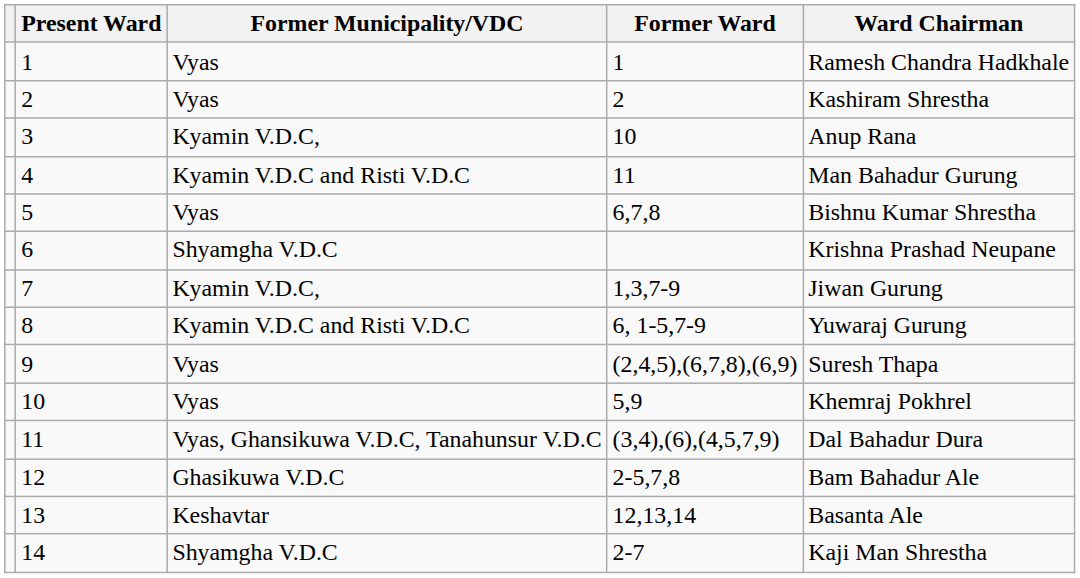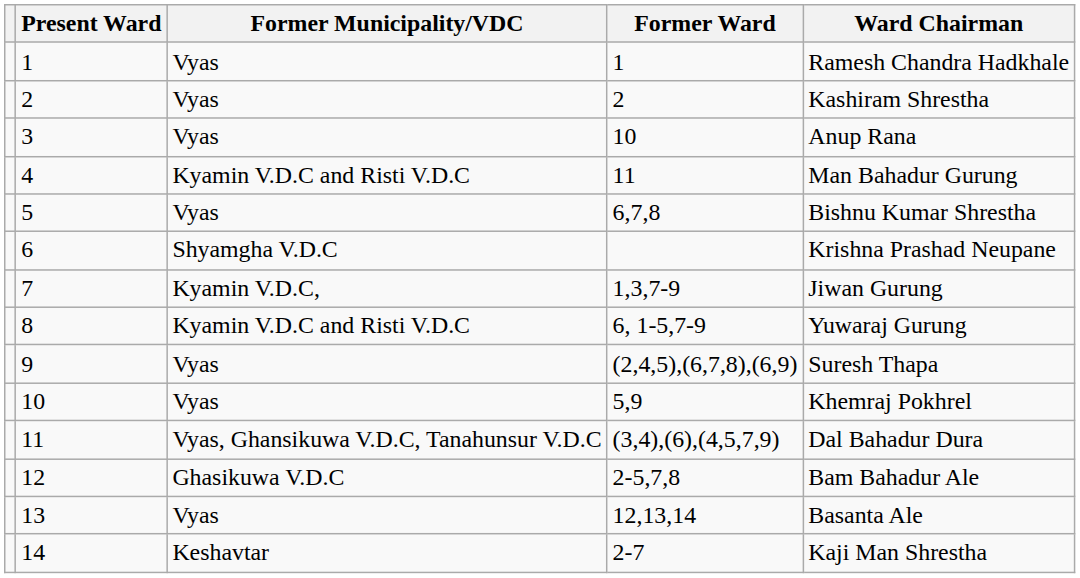3 | Former Municipality/VDC: Kyamin V.D.C, -> Vyas
13 | Former Municipality/VDC: Keshavtar -> Vyas
14 | Former Municipality/VDC: Shyamgha V.D.C -> Keshavtar
